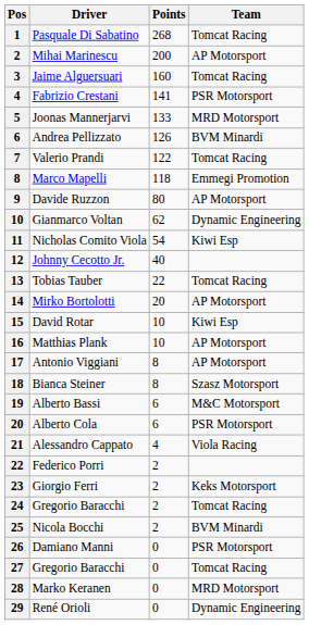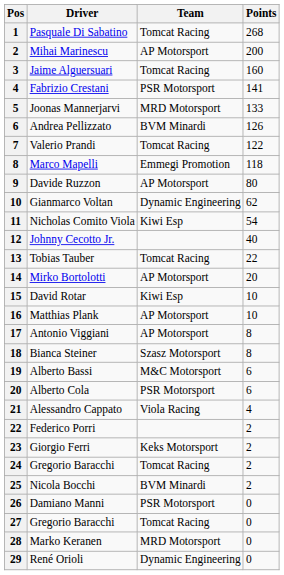columns swapped: Team <-> Points
